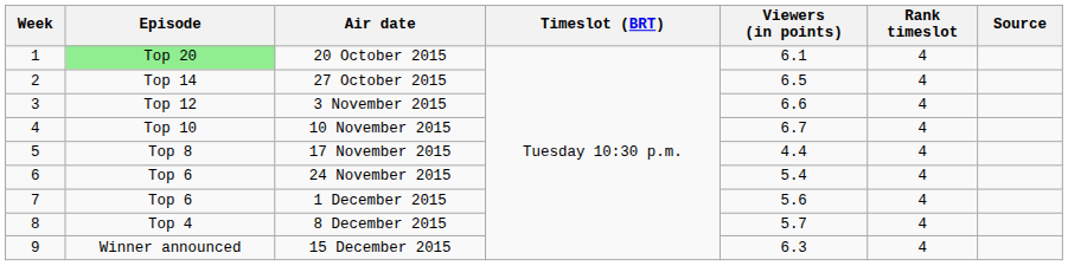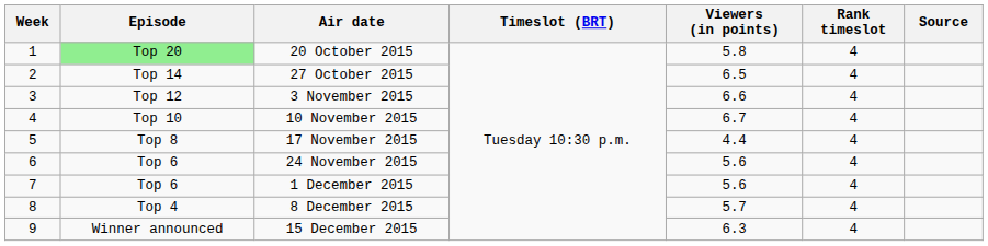20 October 2015 | Viewers (in points): 6.1 -> 5.8
24 November 2015 | Viewers (in points): 5.4 -> 5.6
